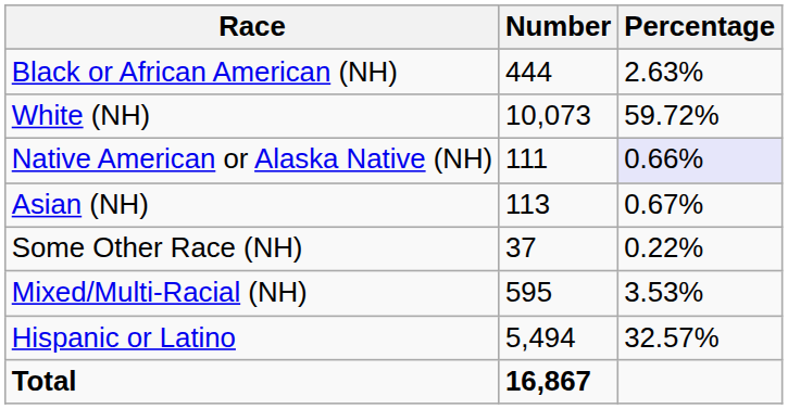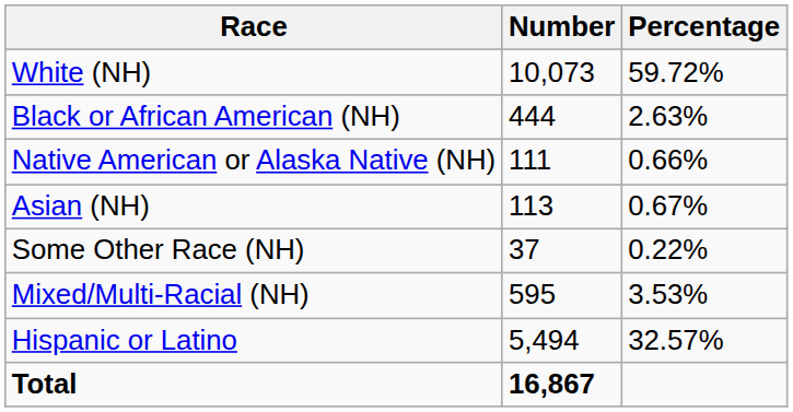rows swapped: White (NH) <-> Black or African American (NH)
Native American or Alaska Native (NH) | Percentage: lavender background -> no background
